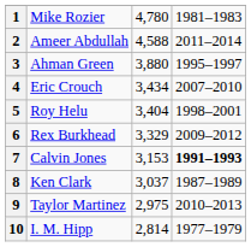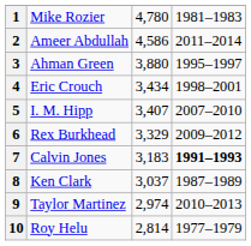2 | column 3: 4,588 -> 4,586
4 | column 4: 2007–2010 -> 1998–2001
5 | column 2: Roy Helu -> I. M. Hipp
5 | column 3: 3,404 -> 3,407
5 | column 4: 1998–2001 -> 2007–2010
7 | column 3: 3,153 -> 3,183
9 | column 3: 2,975 -> 2,974
10 | column 2: I. M. Hipp -> Roy Helu
